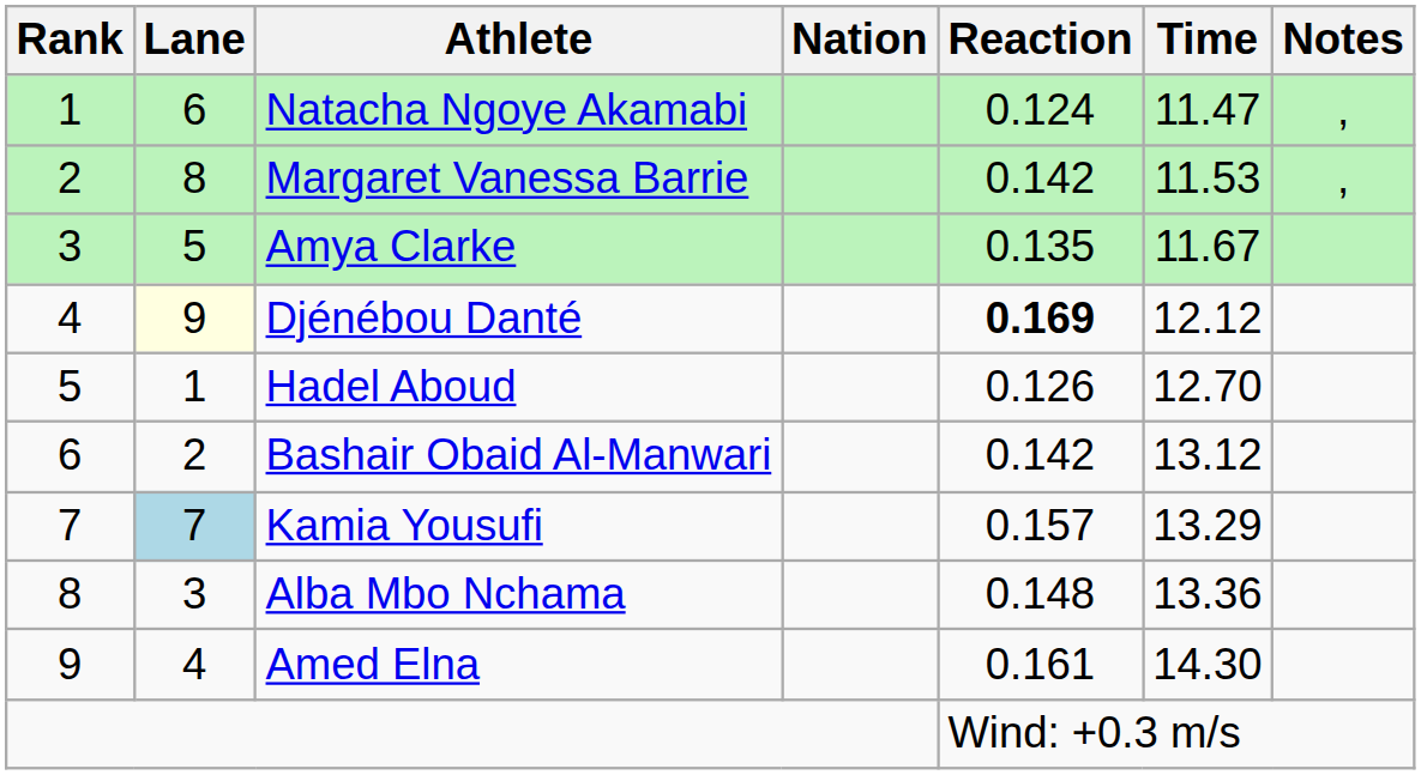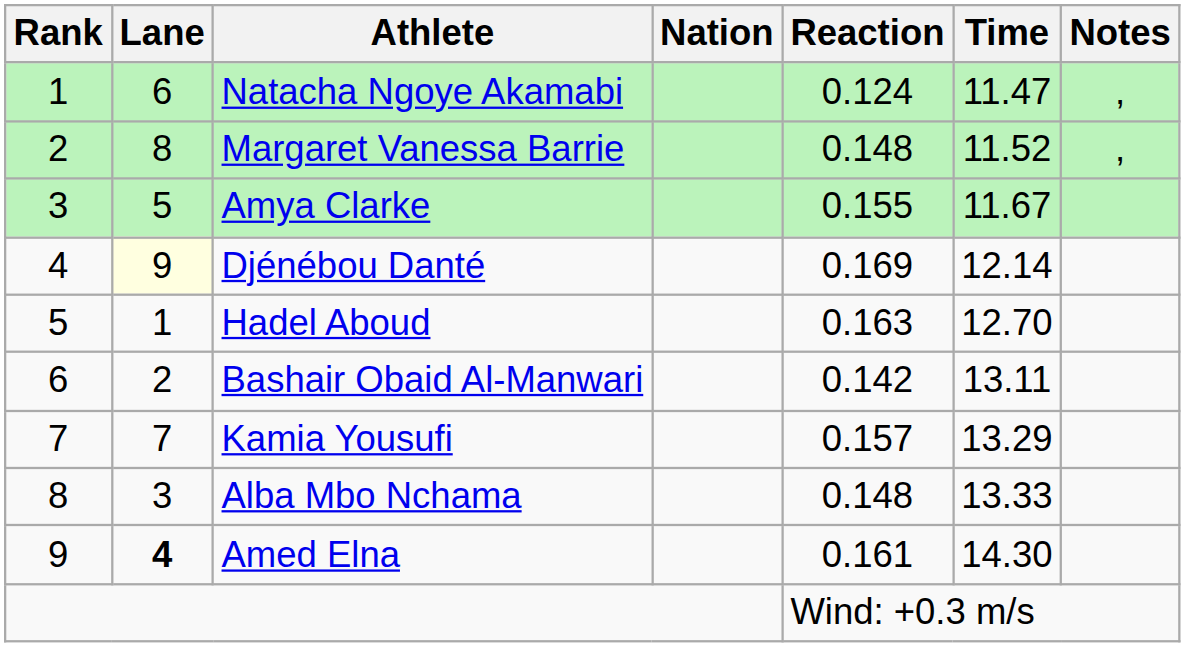Margaret Vanessa Barrie | Reaction: 0.142 -> 0.148
Margaret Vanessa Barrie | Time: 11.53 -> 11.52
Amya Clarke | Reaction: 0.135 -> 0.155
Djénébou Danté | Reaction: bold -> normal
Djénébou Danté | Time: 12.12 -> 12.14
Hadel Aboud | Reaction: 0.126 -> 0.163
Bashair Obaid Al-Manwari | Time: 13.12 -> 13.11
Kamia Yousufi | Lane: lightblue background -> no background
Alba Mbo Nchama | Time: 13.36 -> 13.33
Amed Elna | Lane: normal -> bold
